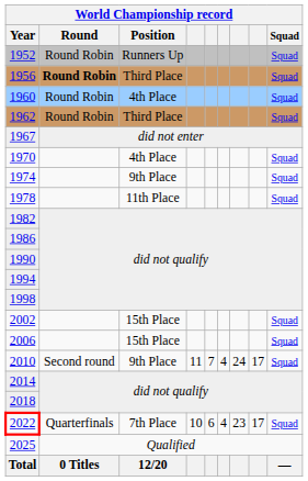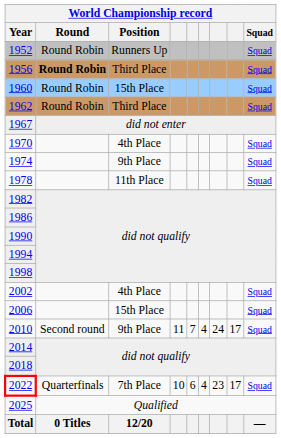1960 | World Championship record / Position: 4th Place -> 15th Place
2002 | World Championship record / Position: 15th Place -> 4th Place
